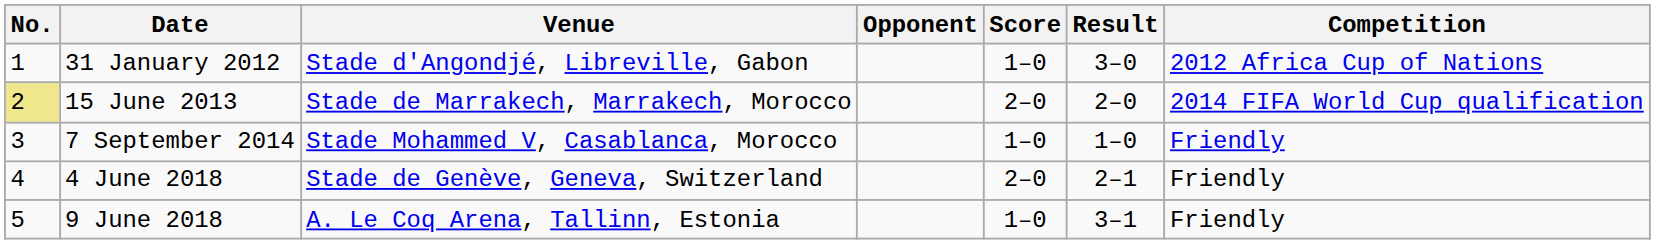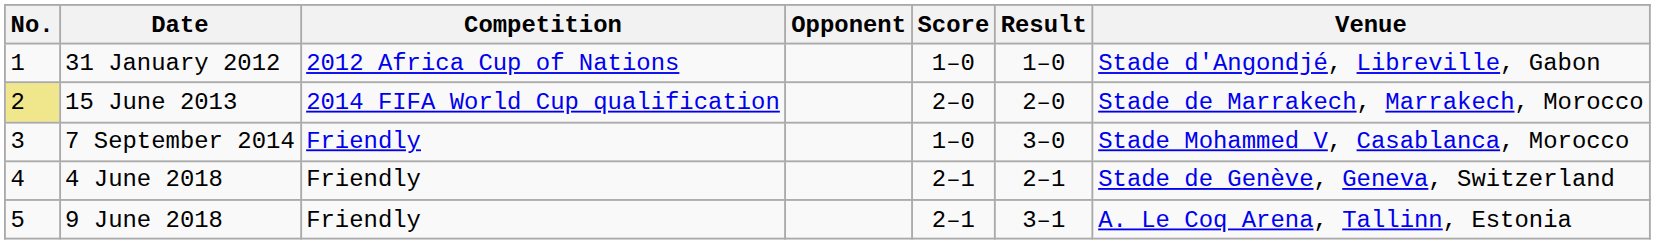columns swapped: Venue <-> Competition
31 January 2012 | Result: 3–0 -> 1–0
7 September 2014 | Result: 1–0 -> 3–0
4 June 2018 | Score: 2–0 -> 2–1
9 June 2018 | Score: 1–0 -> 2–1
